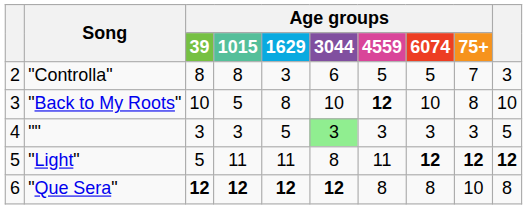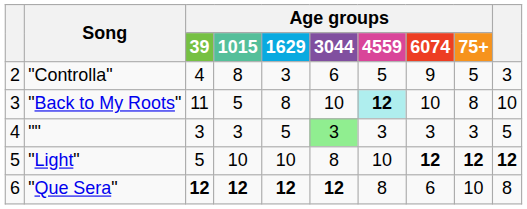"Controlla" | Age groups / 39: 8 -> 4
"Controlla" | Age groups / 6074: 5 -> 9
"Controlla" | Age groups / 75+: 7 -> 5
"Back to My Roots" | Age groups / 39: 10 -> 11
"Back to My Roots" | Age groups / 4559: no background -> paleturquoise background
"Light" | Age groups / 1015: 11 -> 10
"Light" | Age groups / 1629: 11 -> 10
"Light" | Age groups / 4559: 11 -> 10
"Que Sera" | Age groups / 6074: 8 -> 6
